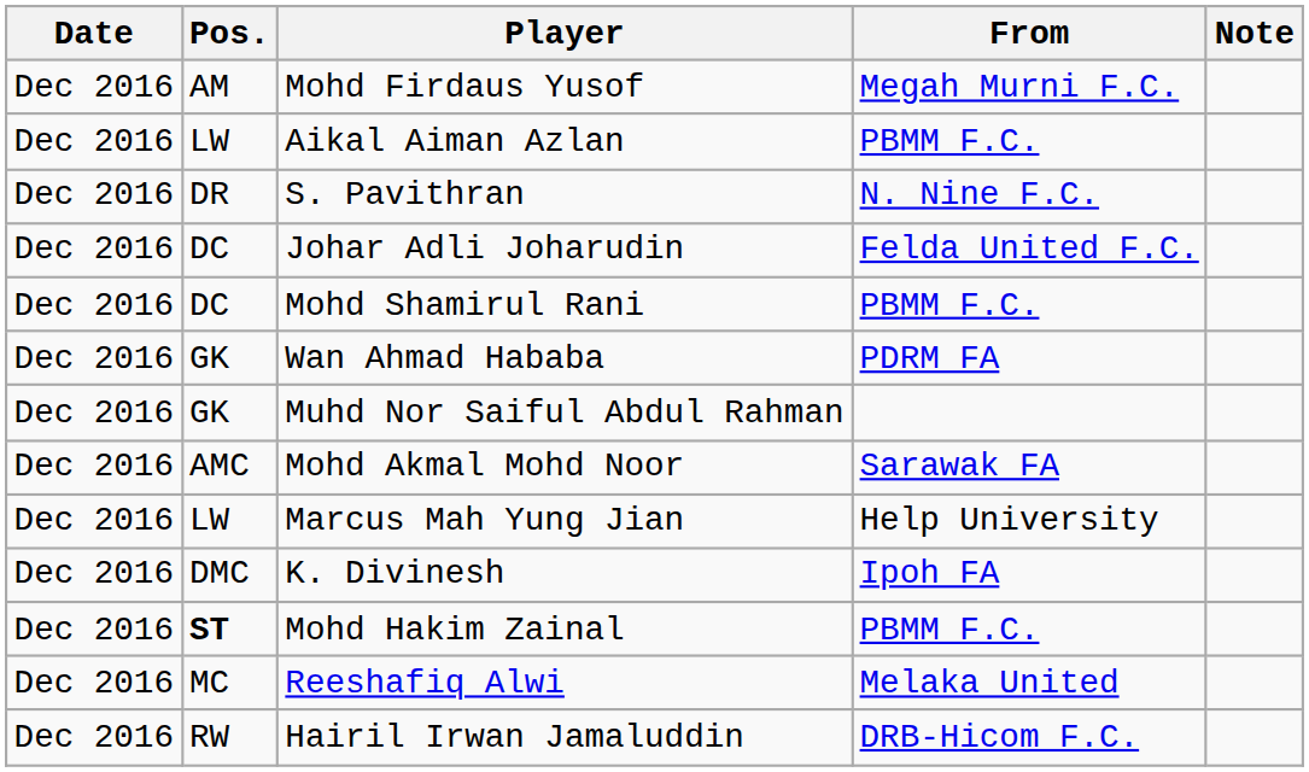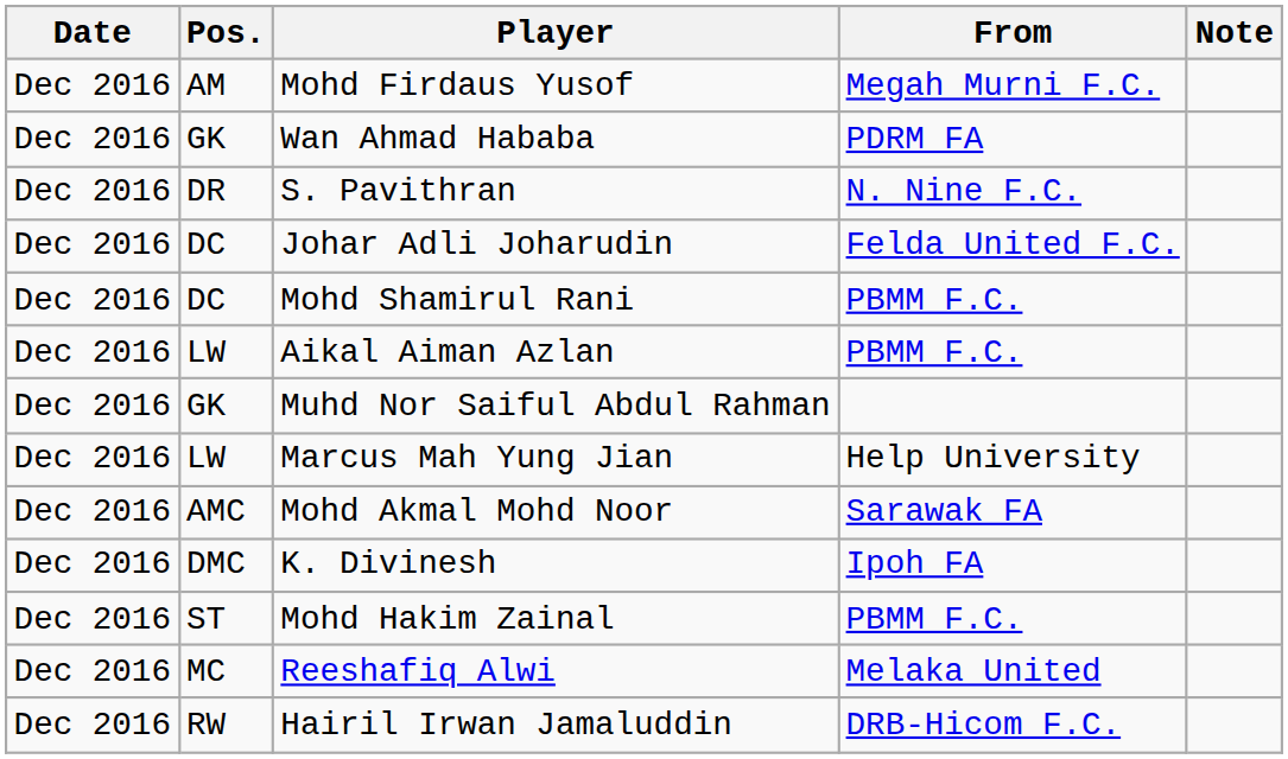rows swapped: Wan Ahmad Hababa <-> Aikal Aiman Azlan
rows swapped: Mohd Akmal Mohd Noor <-> Marcus Mah Yung Jian
Mohd Hakim Zainal | Pos.: bold -> normal
